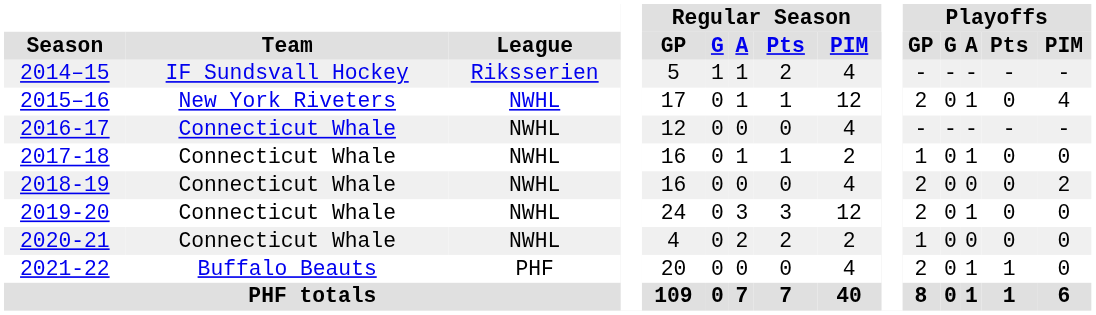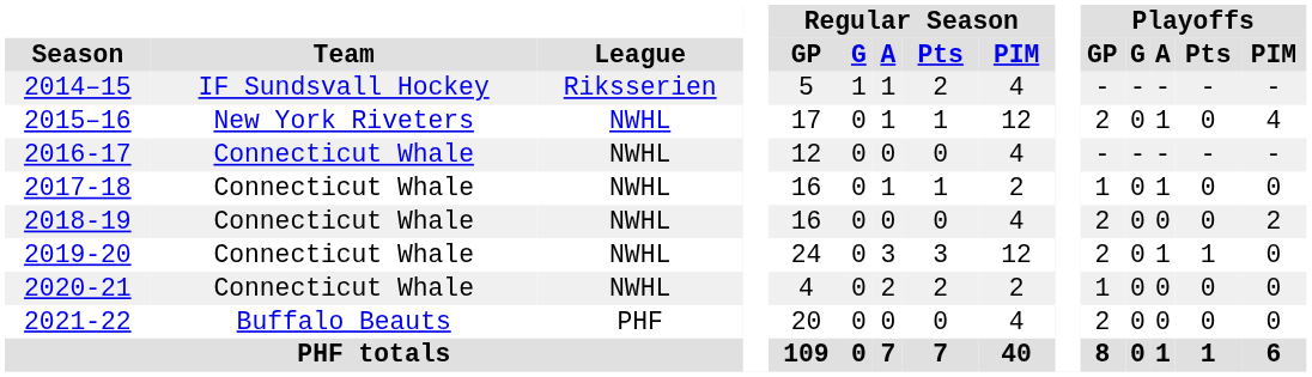2019-20 | Playoffs / Pts: 0 -> 1
2021-22 | Playoffs / A: 1 -> 0
2021-22 | Playoffs / Pts: 1 -> 0
